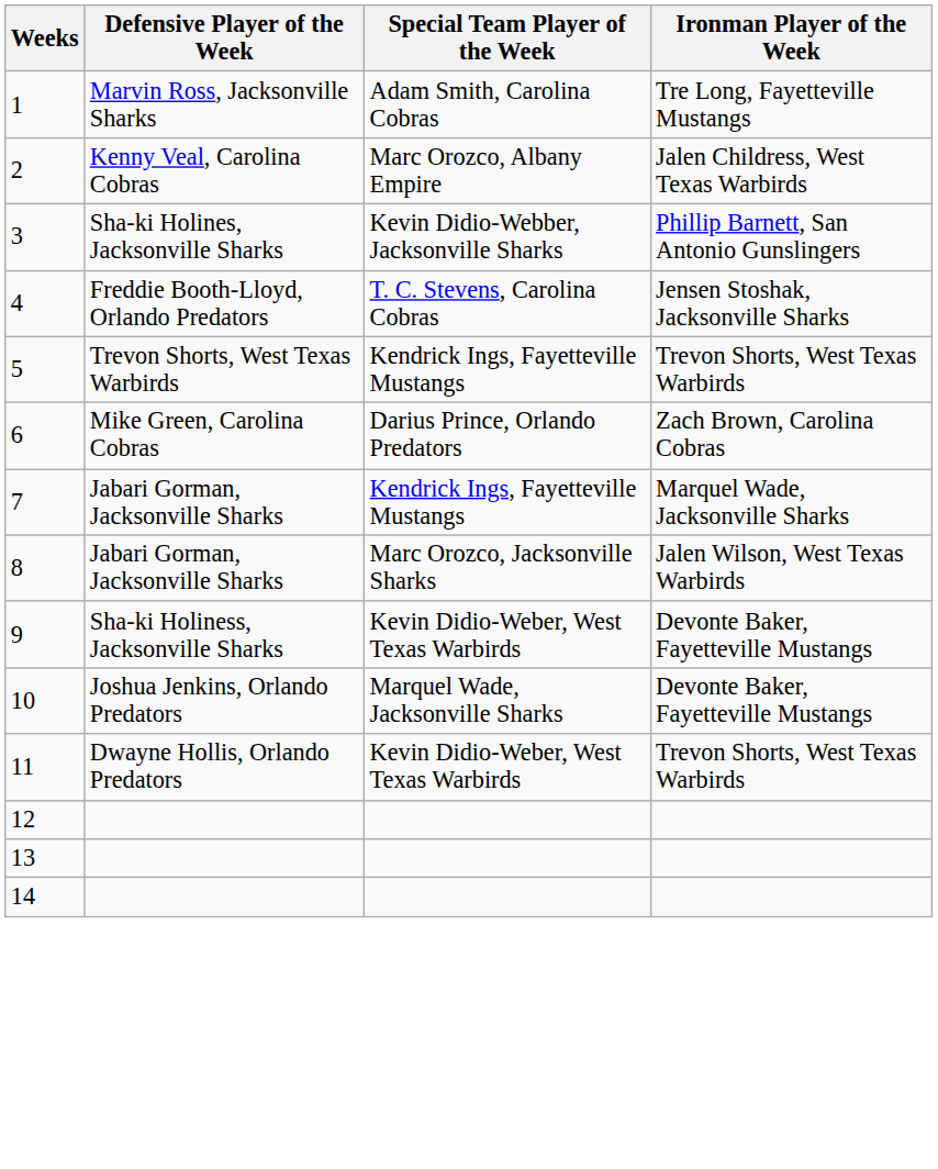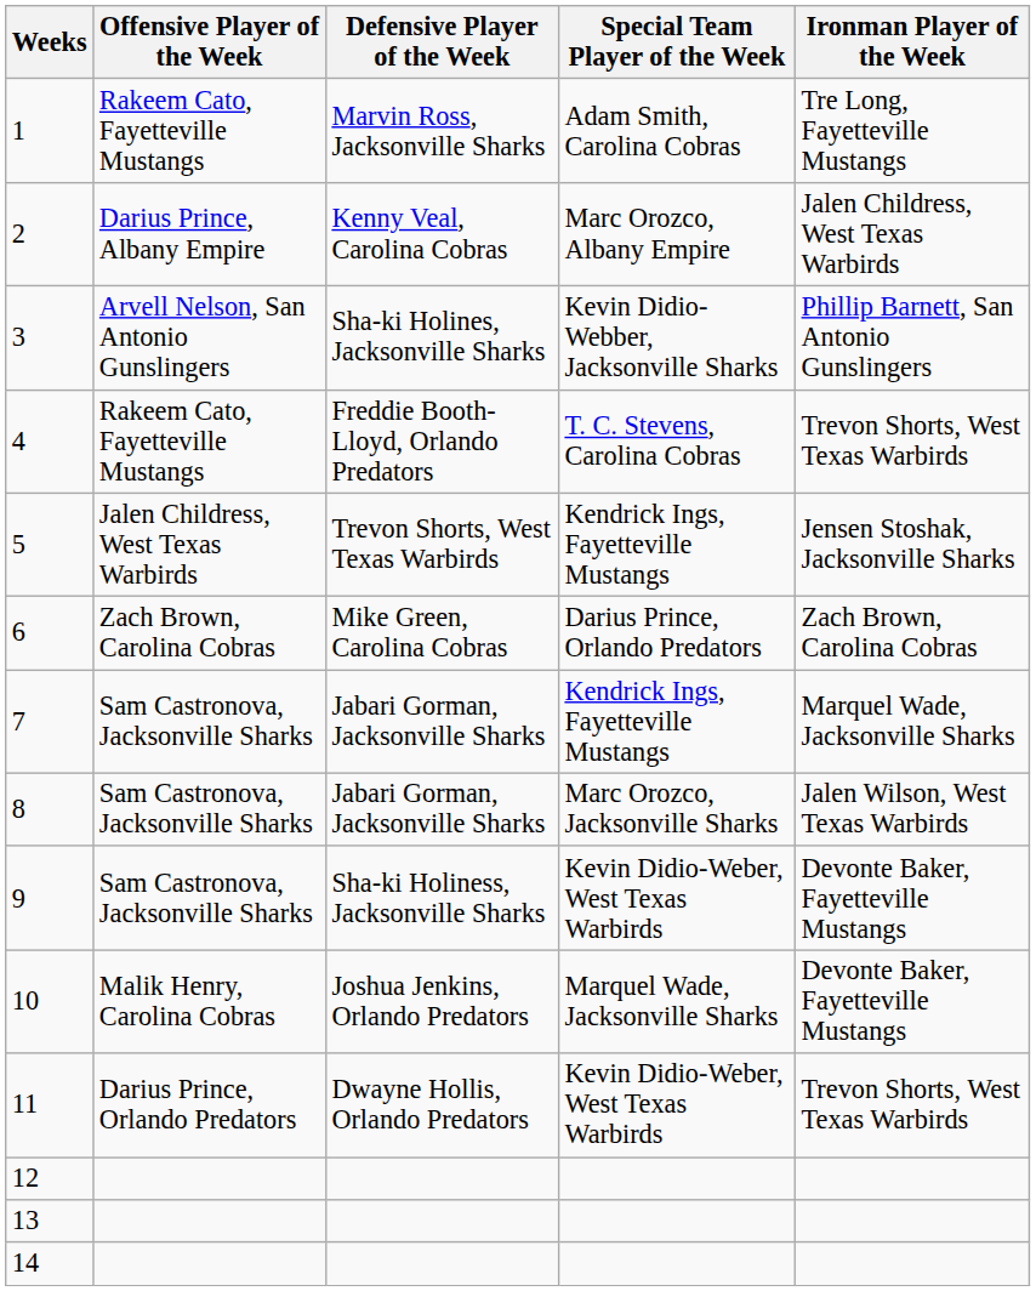+ column: Offensive Player of the Week | Rakeem Cato, Fayetteville Mustangs | Darius Prince, Albany Empire | Arvell Nelson, San Antonio Gunslingers | Rakeem Cato, Fayetteville Mustangs | Jalen Childress, West Texas Warbirds | Zach Brown, Carolina Cobras | Sam Castronova, Jacksonville Sharks | Sam Castronova, Jacksonville Sharks | Sam Castronova, Jacksonville Sharks | Malik Henry, Carolina Cobras | Darius Prince, Orlando Predators
4 | Ironman Player of the Week: Jensen Stoshak, Jacksonville Sharks -> Trevon Shorts, West Texas Warbirds
5 | Ironman Player of the Week: Trevon Shorts, West Texas Warbirds -> Jensen Stoshak, Jacksonville Sharks
